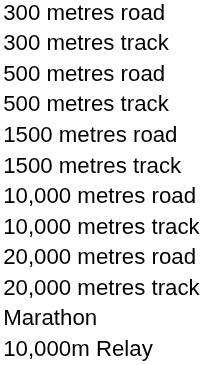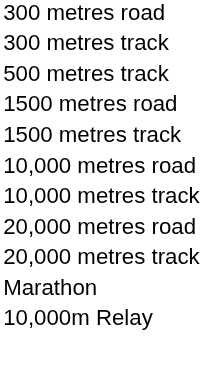- row: 500 metres road
